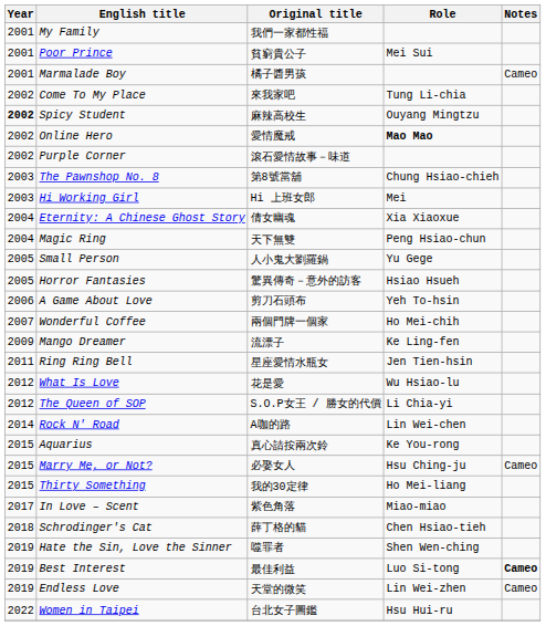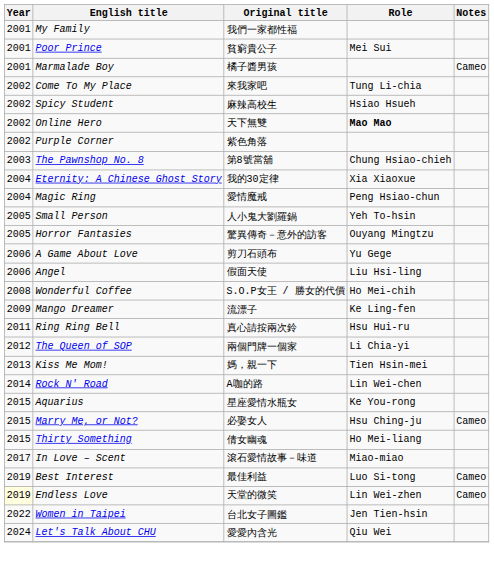Spicy Student | Year: bold -> normal
Spicy Student | Role: Ouyang Mingtzu -> Hsiao Hsueh
Online Hero | Original title: 愛情魔戒 -> 天下無雙
Purple Corner | Original title: 滾石愛情故事－味道 -> 紫色角落
- row: 2003 | Hi Working Girl | Hi 上班女郎 | Mei
Eternity: A Chinese Ghost Story | Original title: 倩女幽魂 -> 我的30定律
Magic Ring | Original title: 天下無雙 -> 愛情魔戒
Small Person | Role: Yu Gege -> Yeh To-hsin
Horror Fantasies | Role: Hsiao Hsueh -> Ouyang Mingtzu
A Game About Love | Role: Yeh To-hsin -> Yu Gege
+ row: 2006 | Angel | 假面天使 | Liu Hsi-ling
Wonderful Coffee | Year: 2007 -> 2008
Wonderful Coffee | Original title: 兩個門牌一個家 -> S.O.P女王 / 勝女的代價
Ring Ring Bell | Original title: 星座愛情水瓶女 -> 真心請按兩次鈴
Ring Ring Bell | Role: Jen Tien-hsin -> Hsu Hui-ru
- row: 2012 | What Is Love | 花是愛 | Wu Hsiao-lu
The Queen of SOP | Original title: S.O.P女王 / 勝女的代價 -> 兩個門牌一個家
+ row: 2013 | Kiss Me Mom! | 媽，親一下 | Tien Hsin-mei
Aquarius | Original title: 真心請按兩次鈴 -> 星座愛情水瓶女
Thirty Something | Original title: 我的30定律 -> 倩女幽魂
In Love – Scent | Original title: 紫色角落 -> 滾石愛情故事－味道
- row: 2018 | Schrodinger's Cat | 薛丁格的貓 | Chen Hsiao-tieh
- row: 2019 | Hate the Sin, Love the Sinner | 噬罪者 | Shen Wen-ching
Best Interest | Notes: bold -> normal
Endless Love | Year: no background -> lightyellow background
Women in Taipei | Role: Hsu Hui-ru -> Jen Tien-hsin
+ row: 2024 | Let's Talk About CHU | 愛愛內含光 | Qiu Wei
